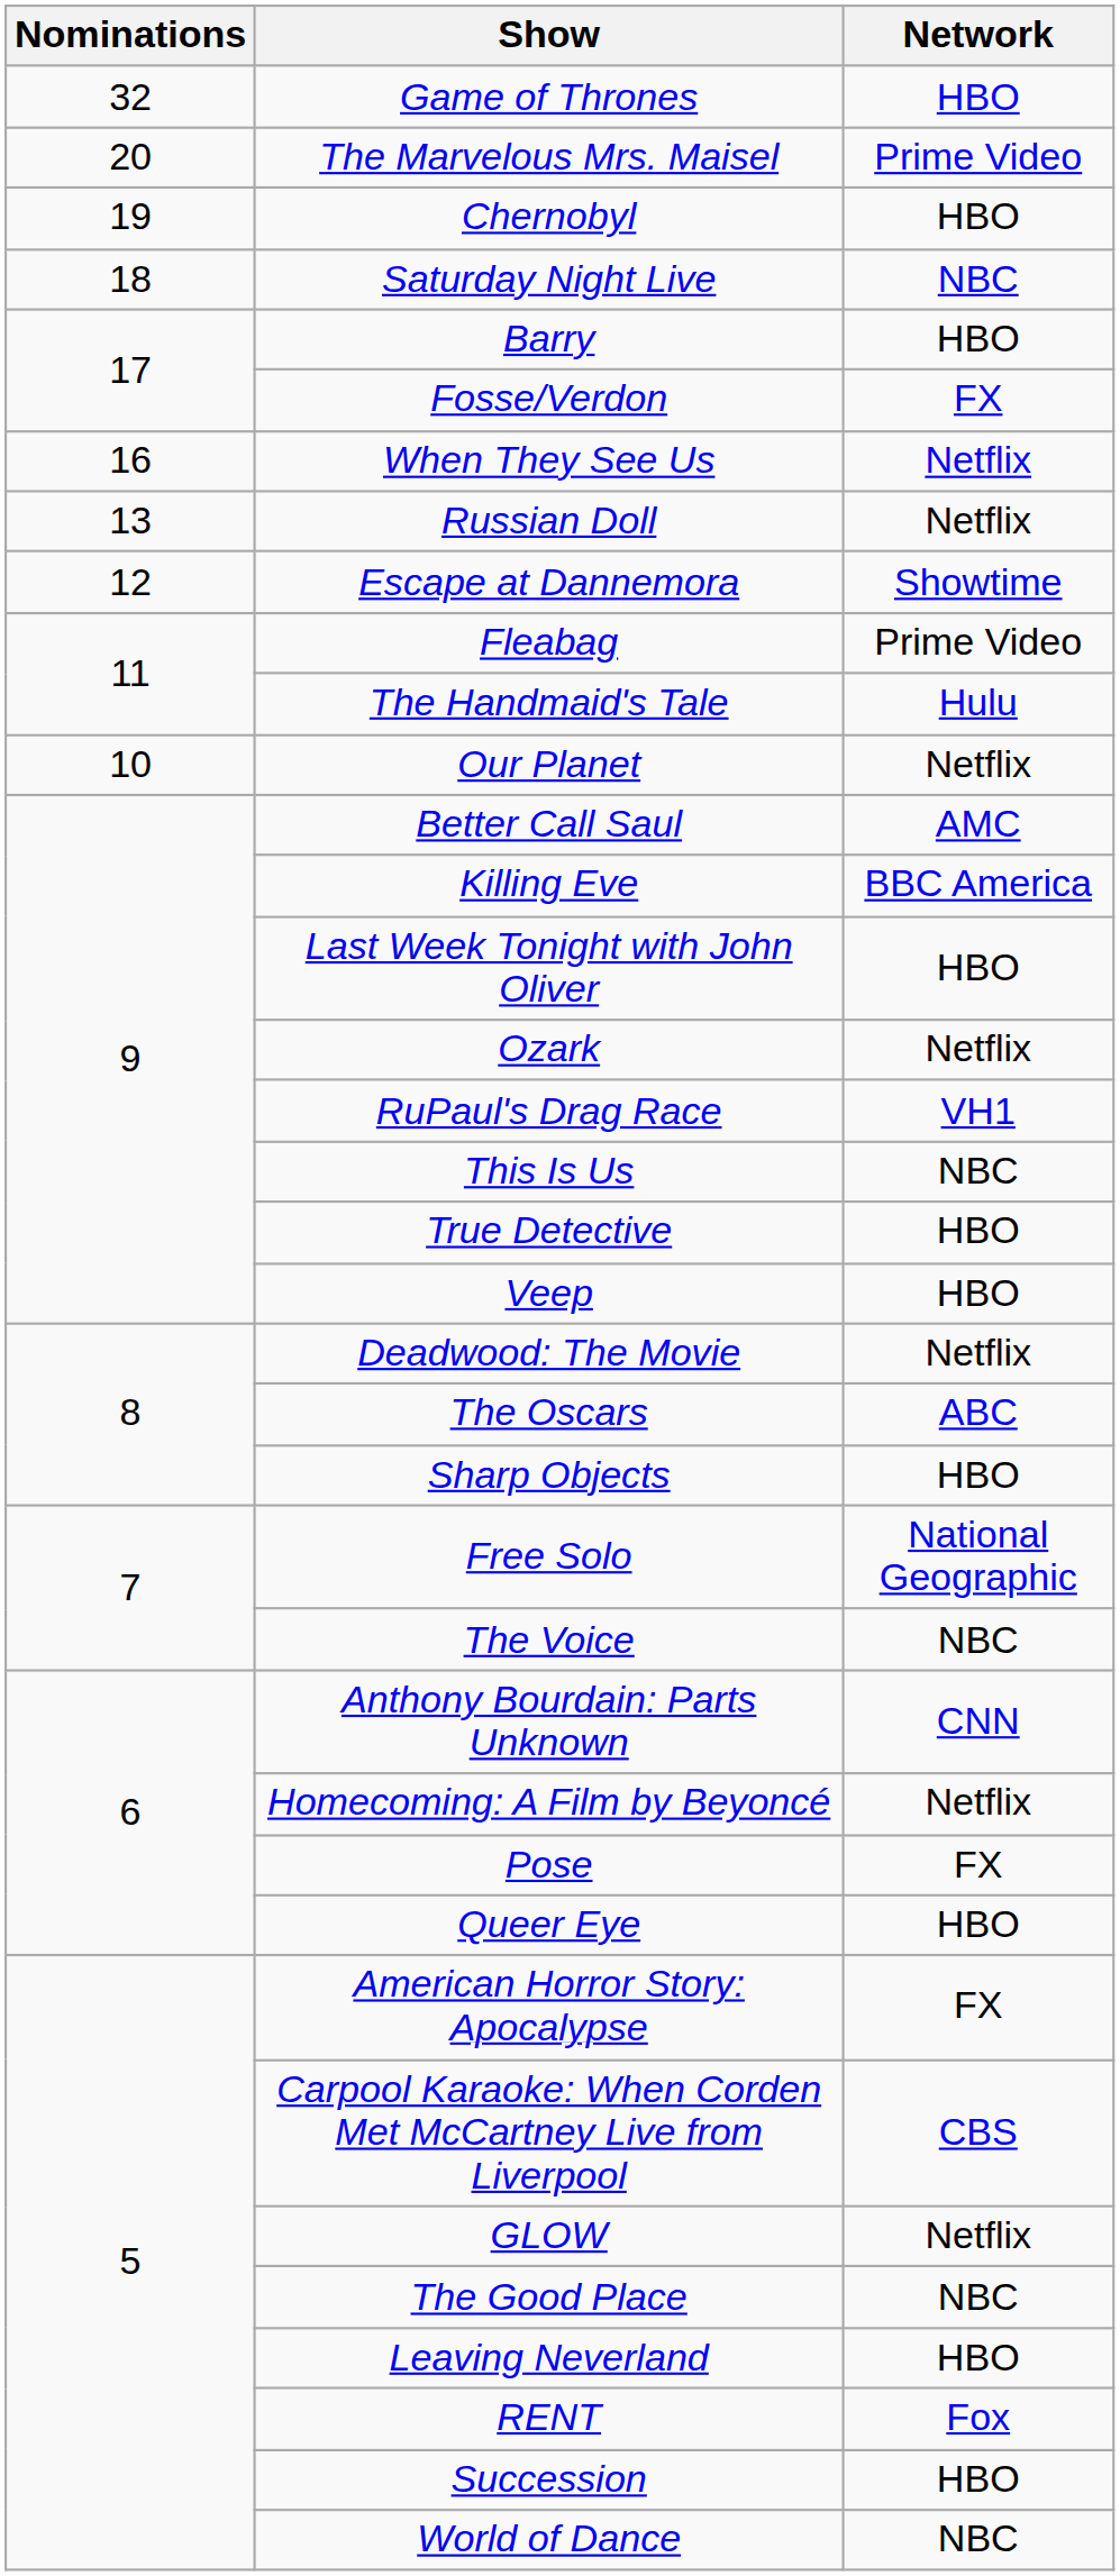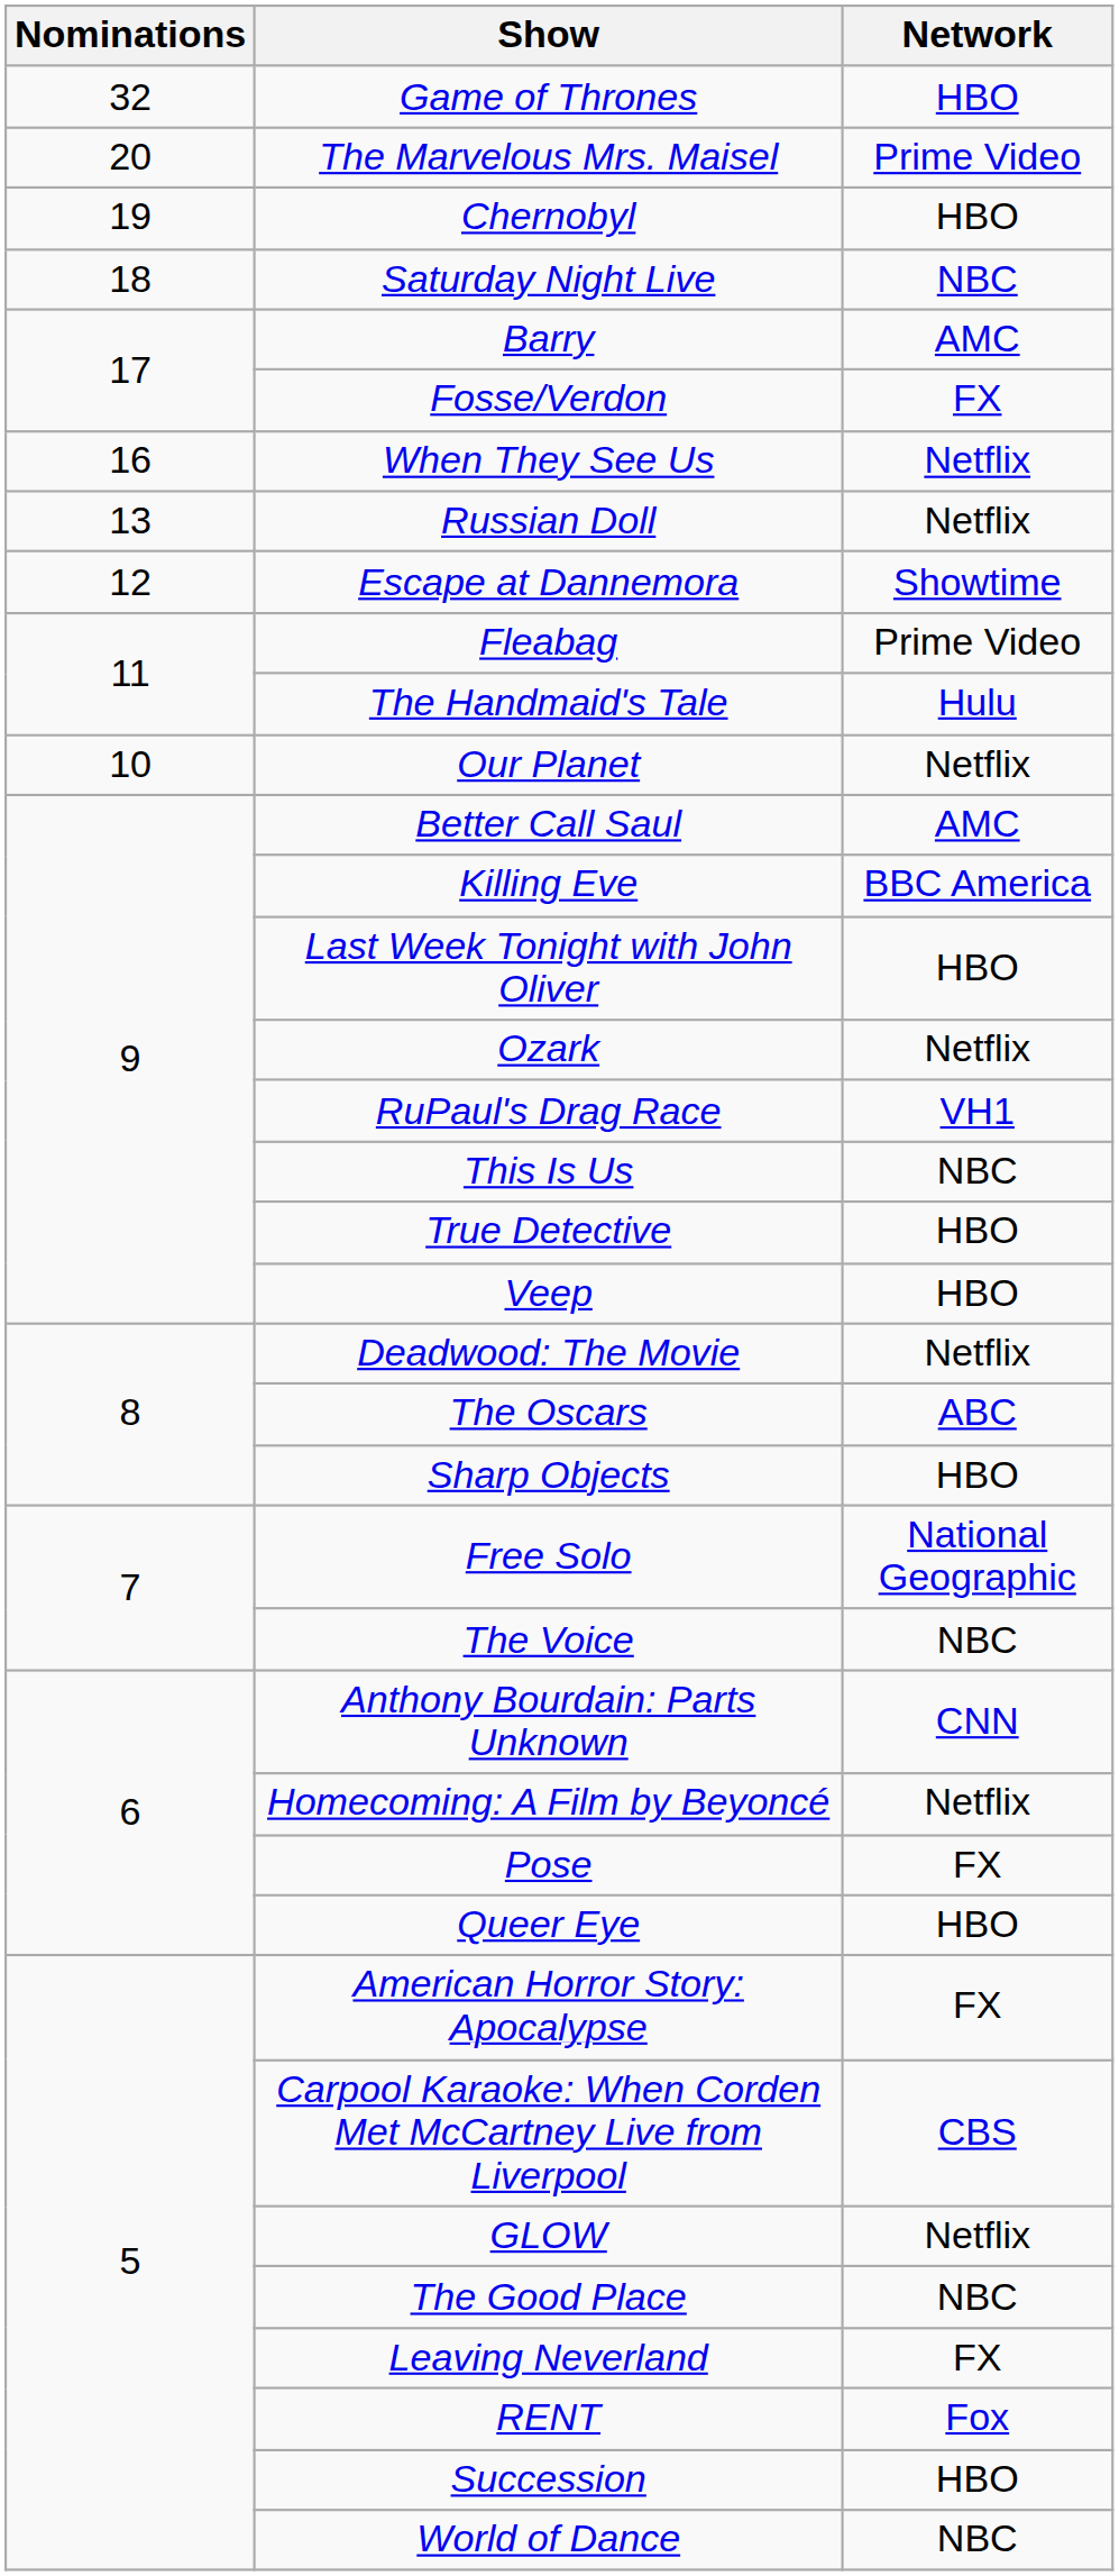Barry | Network: HBO -> AMC
Leaving Neverland | Network: HBO -> FX
